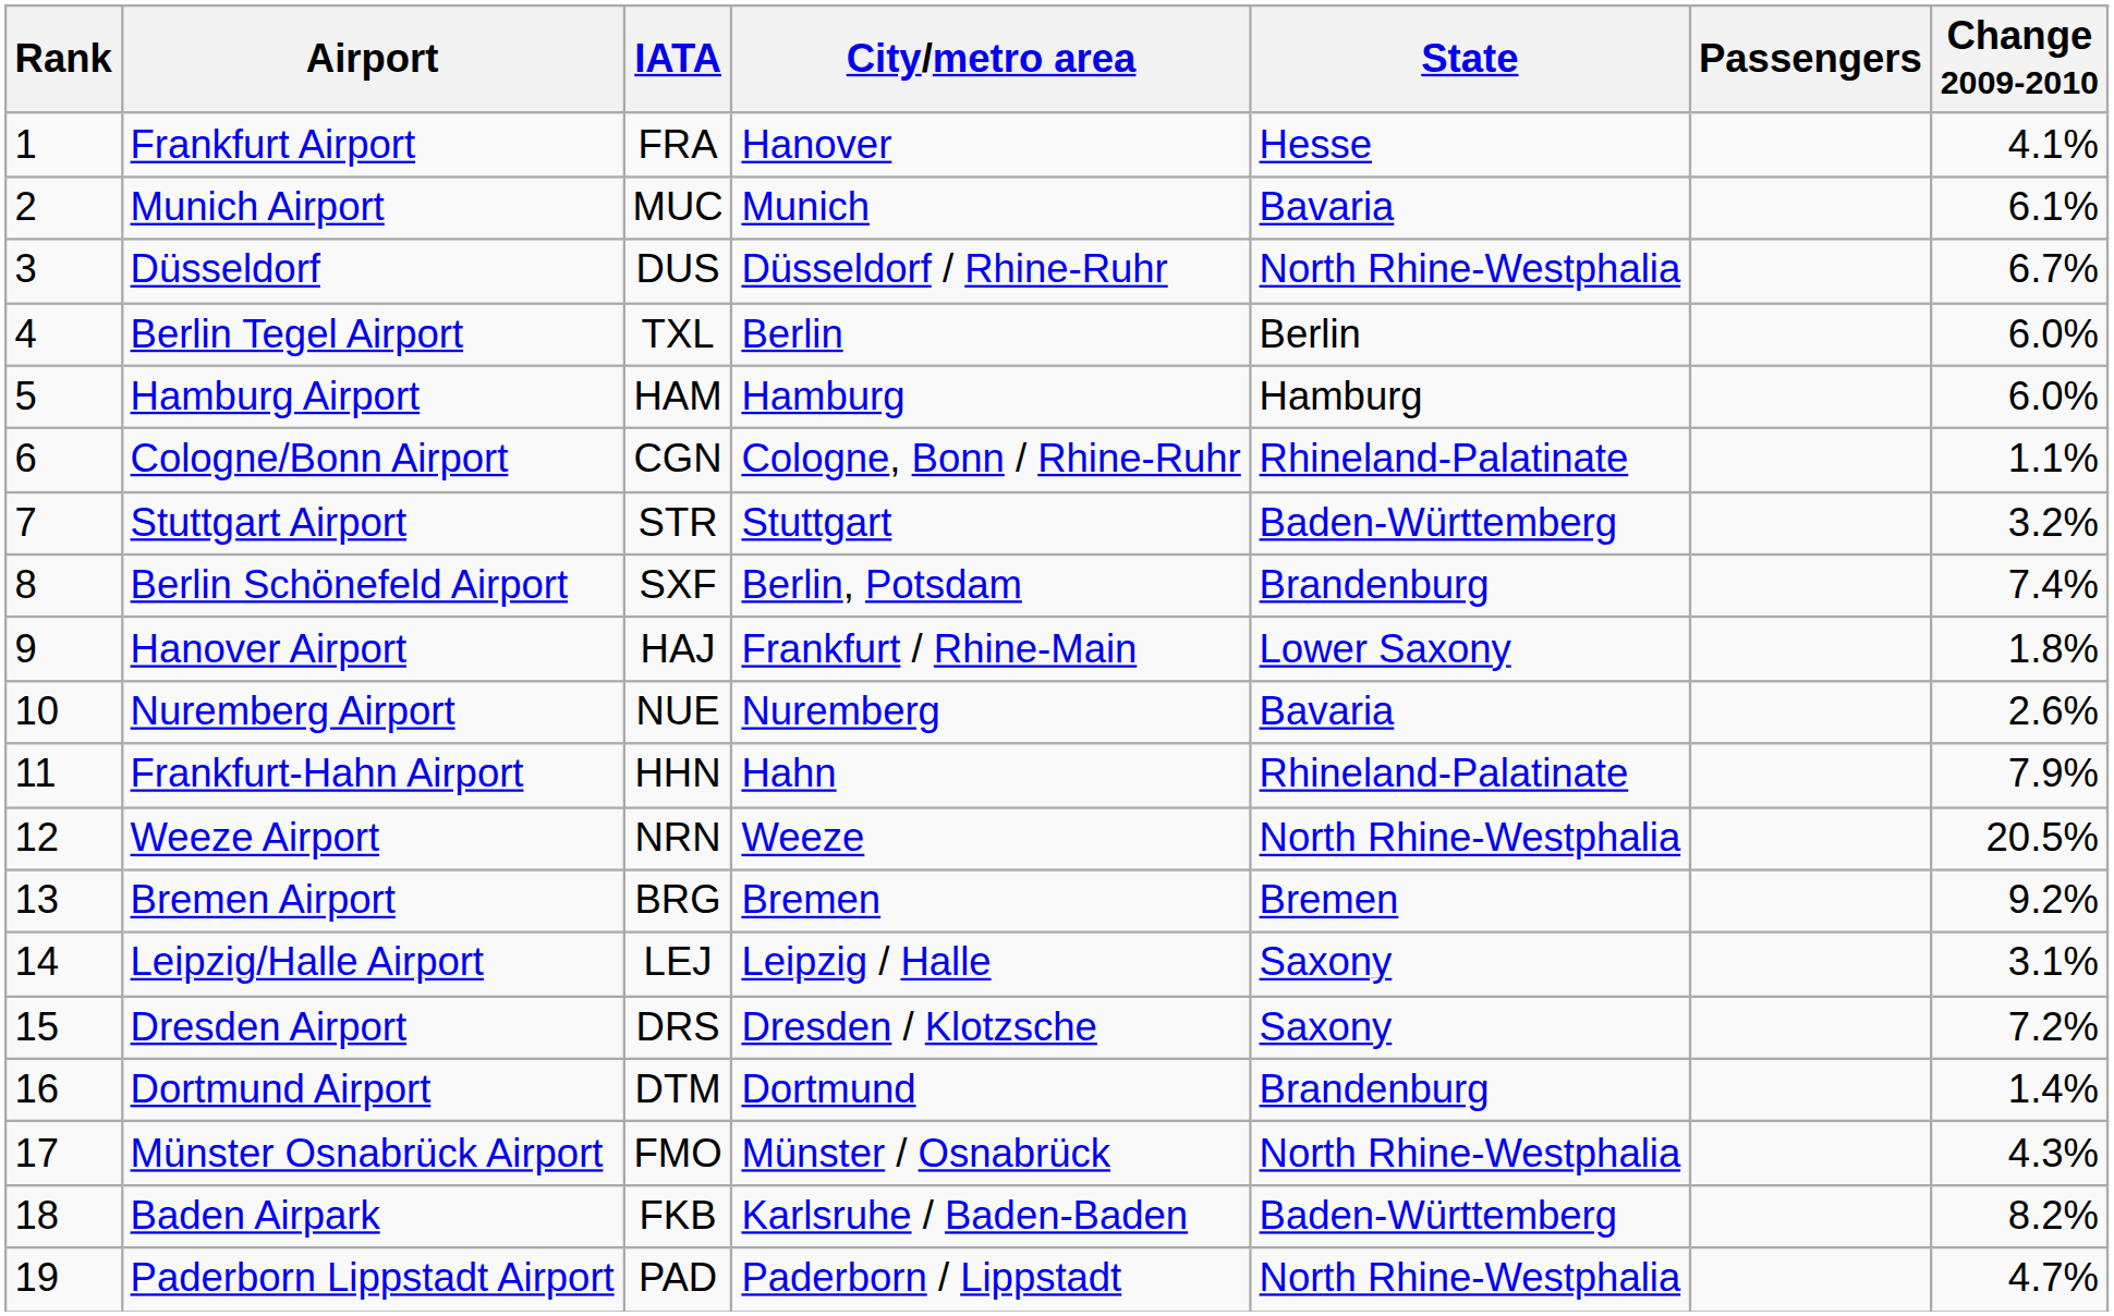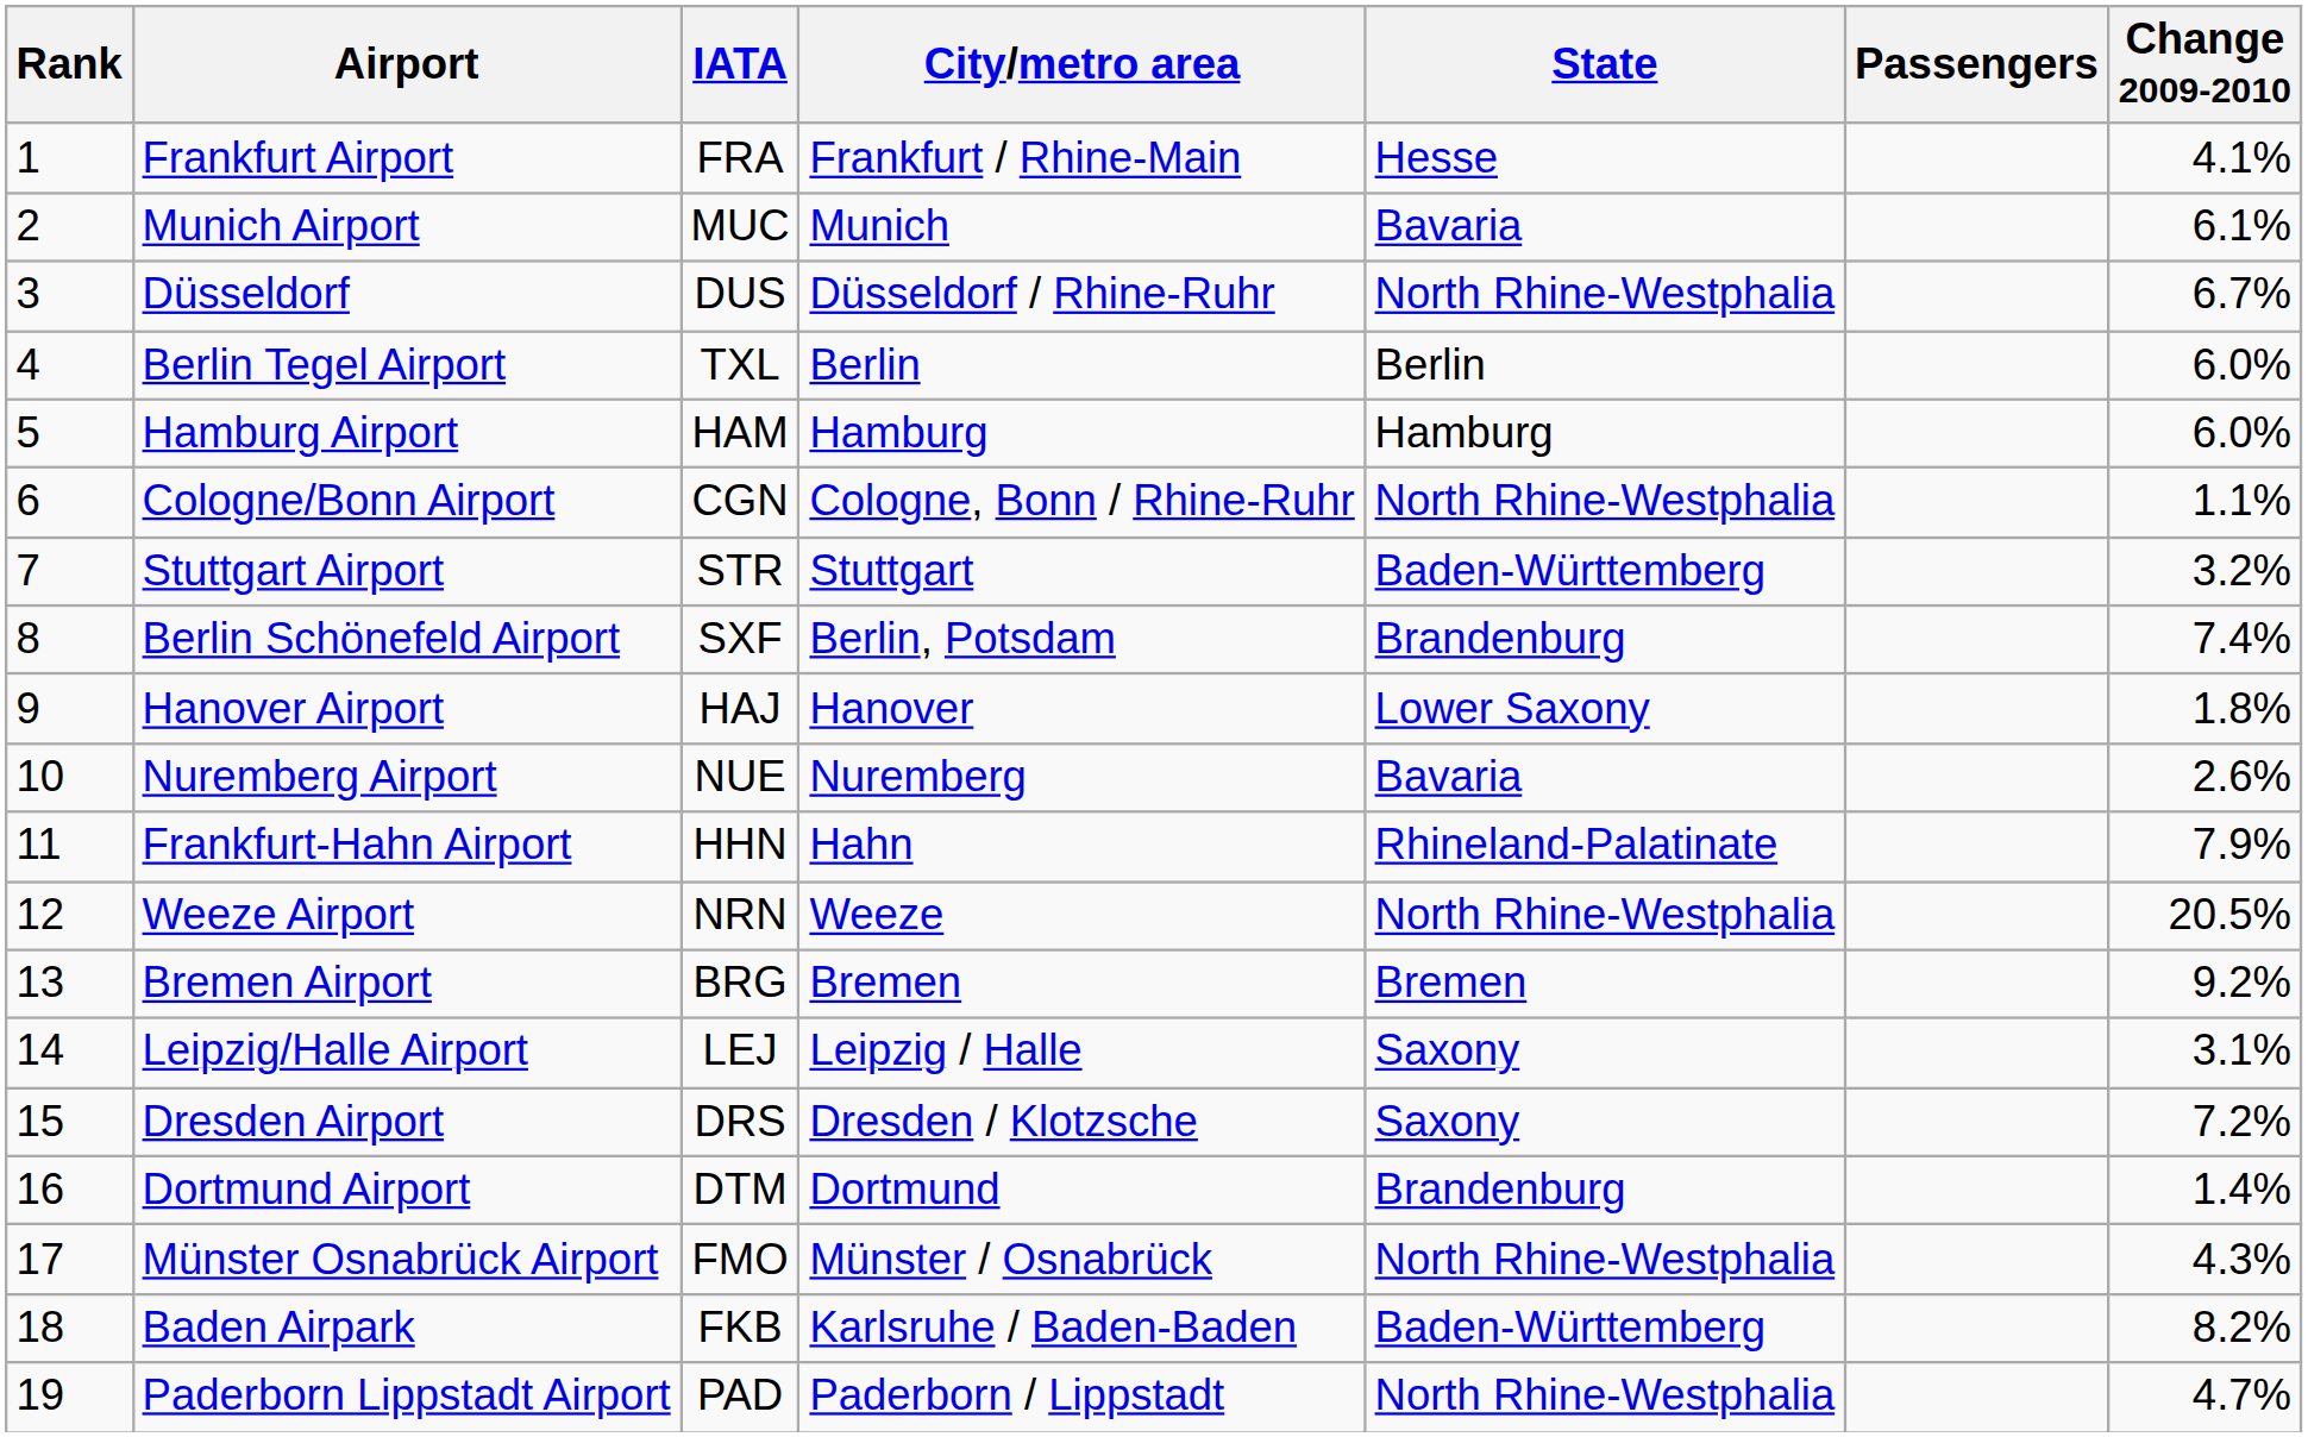Frankfurt Airport | City/metro area: Hanover -> Frankfurt / Rhine-Main
Cologne/Bonn Airport | State: Rhineland-Palatinate -> North Rhine-Westphalia
Hanover Airport | City/metro area: Frankfurt / Rhine-Main -> Hanover
